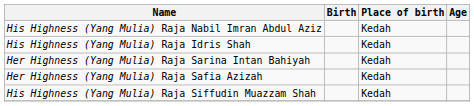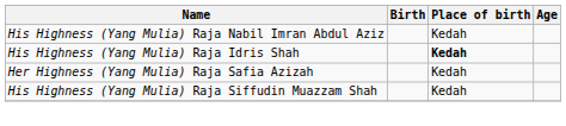His Highness (Yang Mulia) Raja Idris Shah | Place of birth: normal -> bold
- row: Her Highness (Yang Mulia) Raja Sarina Intan Bahiyah | Kedah
